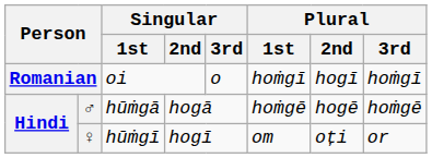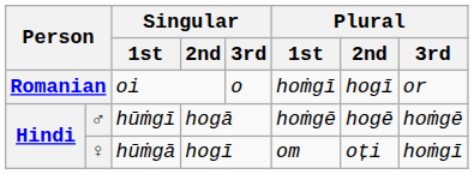Romanian | Plural / 3rd: hoṁgī -> or
♂ | Singular / 1st: hūṁgā -> hūṁgī
♀ | Singular / 1st: hūṁgī -> hūṁgā
♀ | Plural / 3rd: or -> hoṁgī
